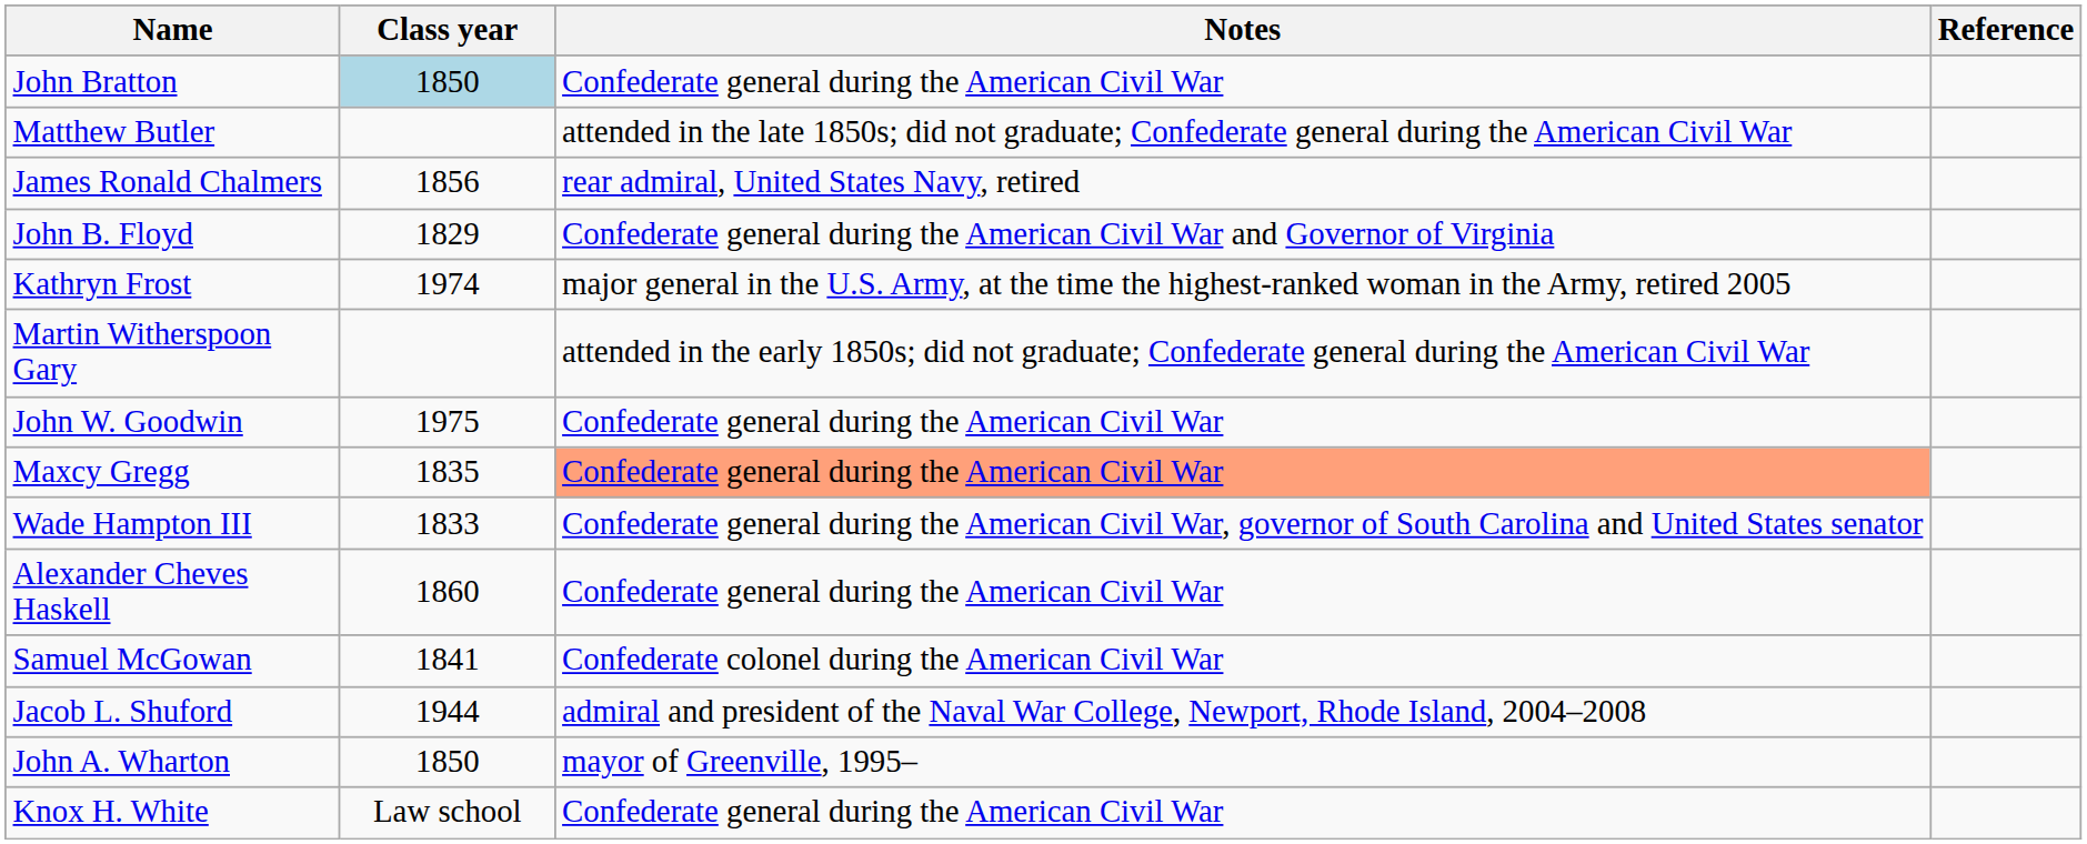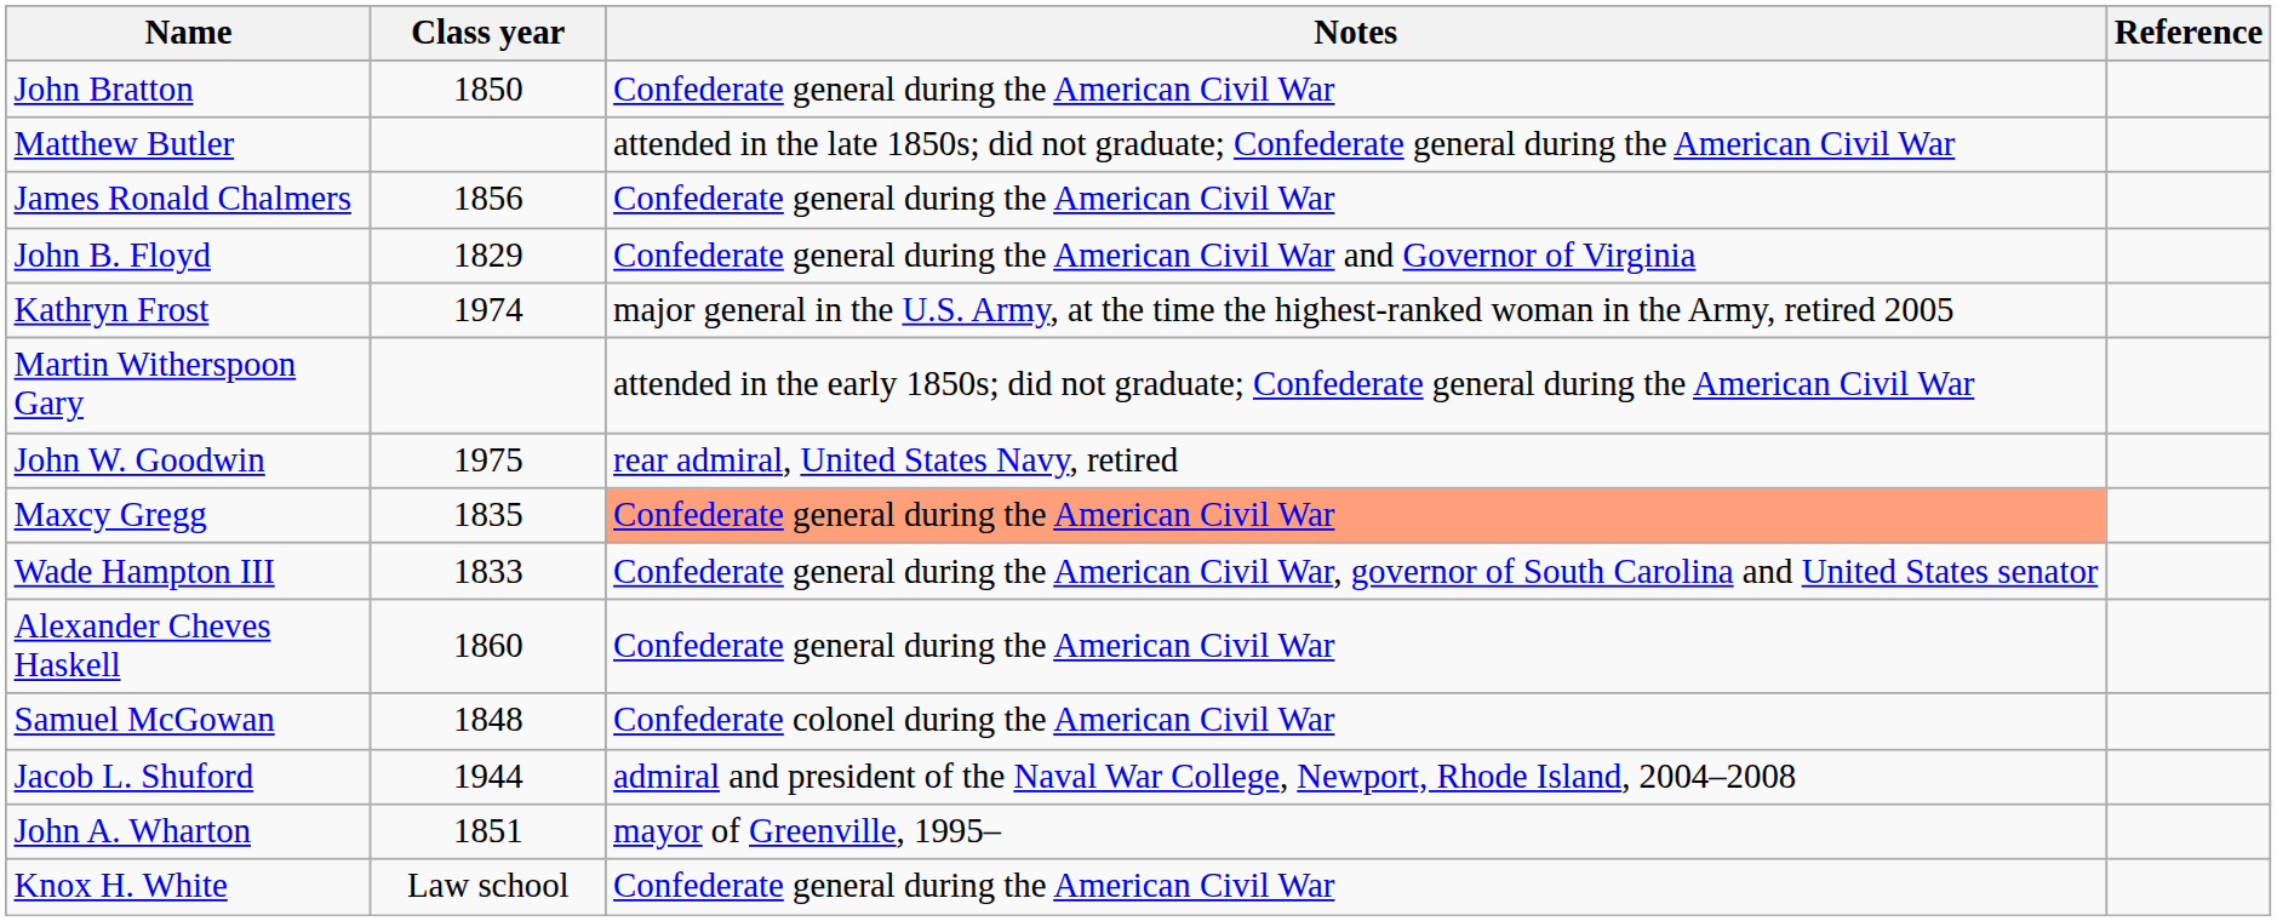John Bratton | Class year: lightblue background -> no background
James Ronald Chalmers | Notes: rear admiral, United States Navy, retired -> Confederate general during the American Civil War
John W. Goodwin | Notes: Confederate general during the American Civil War -> rear admiral, United States Navy, retired
Samuel McGowan | Class year: 1841 -> 1848
John A. Wharton | Class year: 1850 -> 1851
